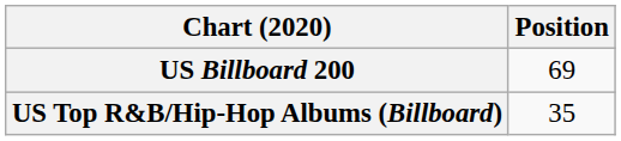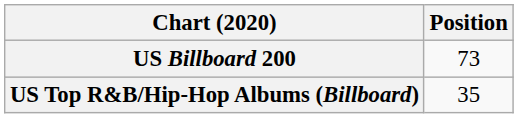US Billboard 200 | Position: 69 -> 73
